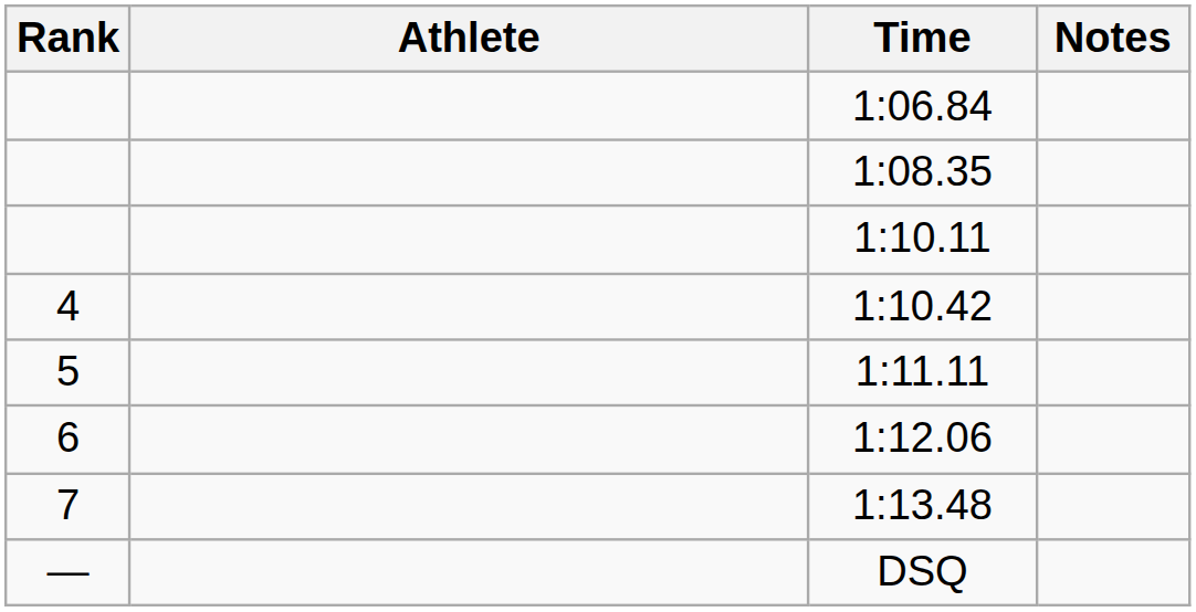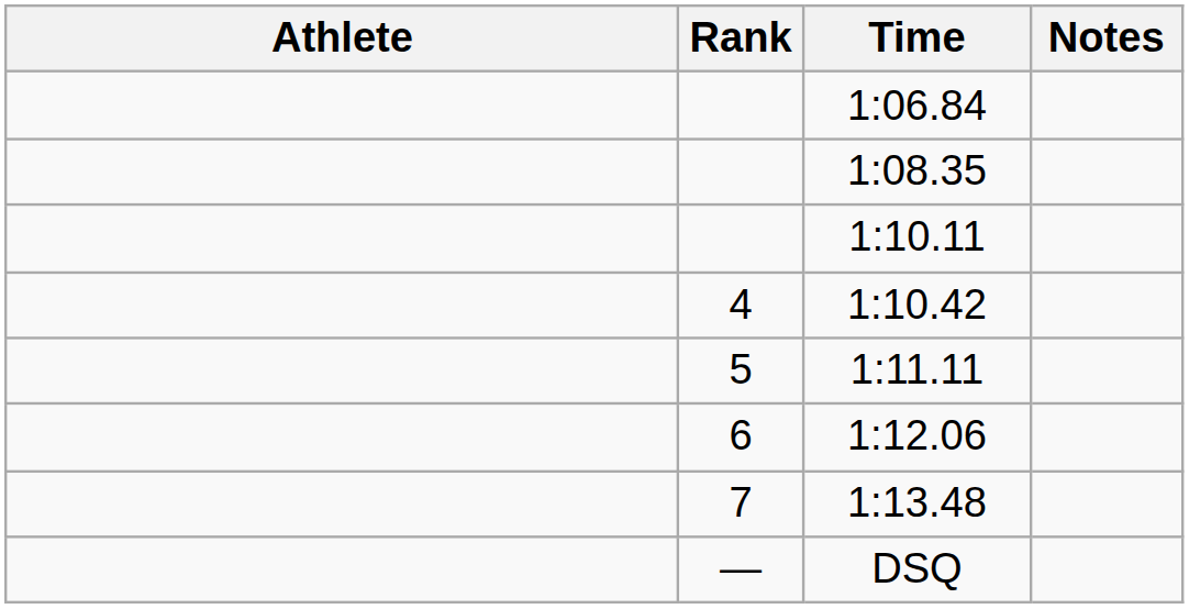columns swapped: Rank <-> Athlete
